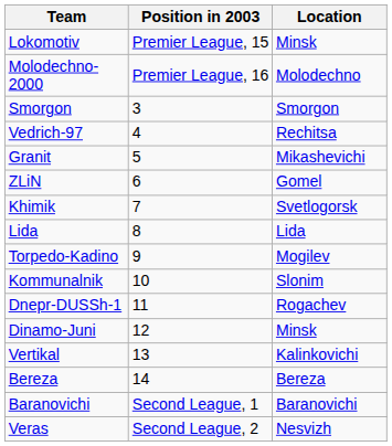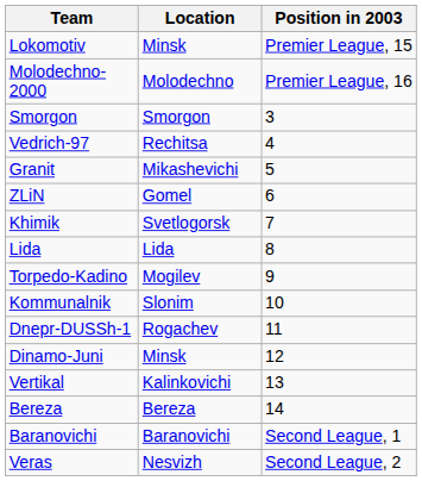columns swapped: Location <-> Position in 2003
